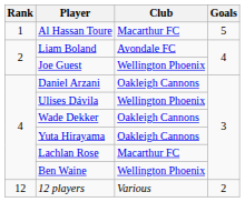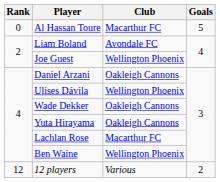Al Hassan Toure | Rank: 1 -> 0
